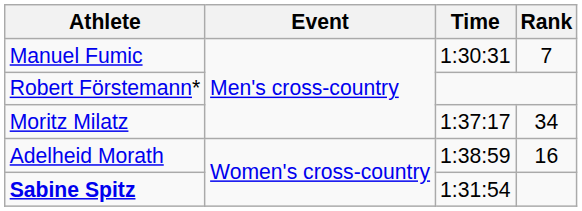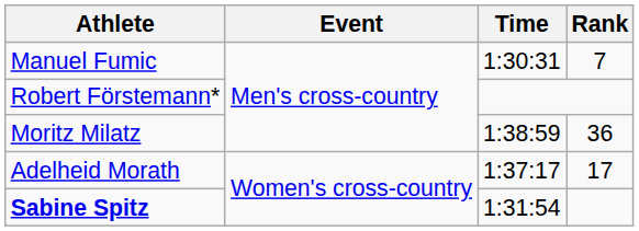Moritz Milatz | Time: 1:37:17 -> 1:38:59
Moritz Milatz | Rank: 34 -> 36
Adelheid Morath | Time: 1:38:59 -> 1:37:17
Adelheid Morath | Rank: 16 -> 17
